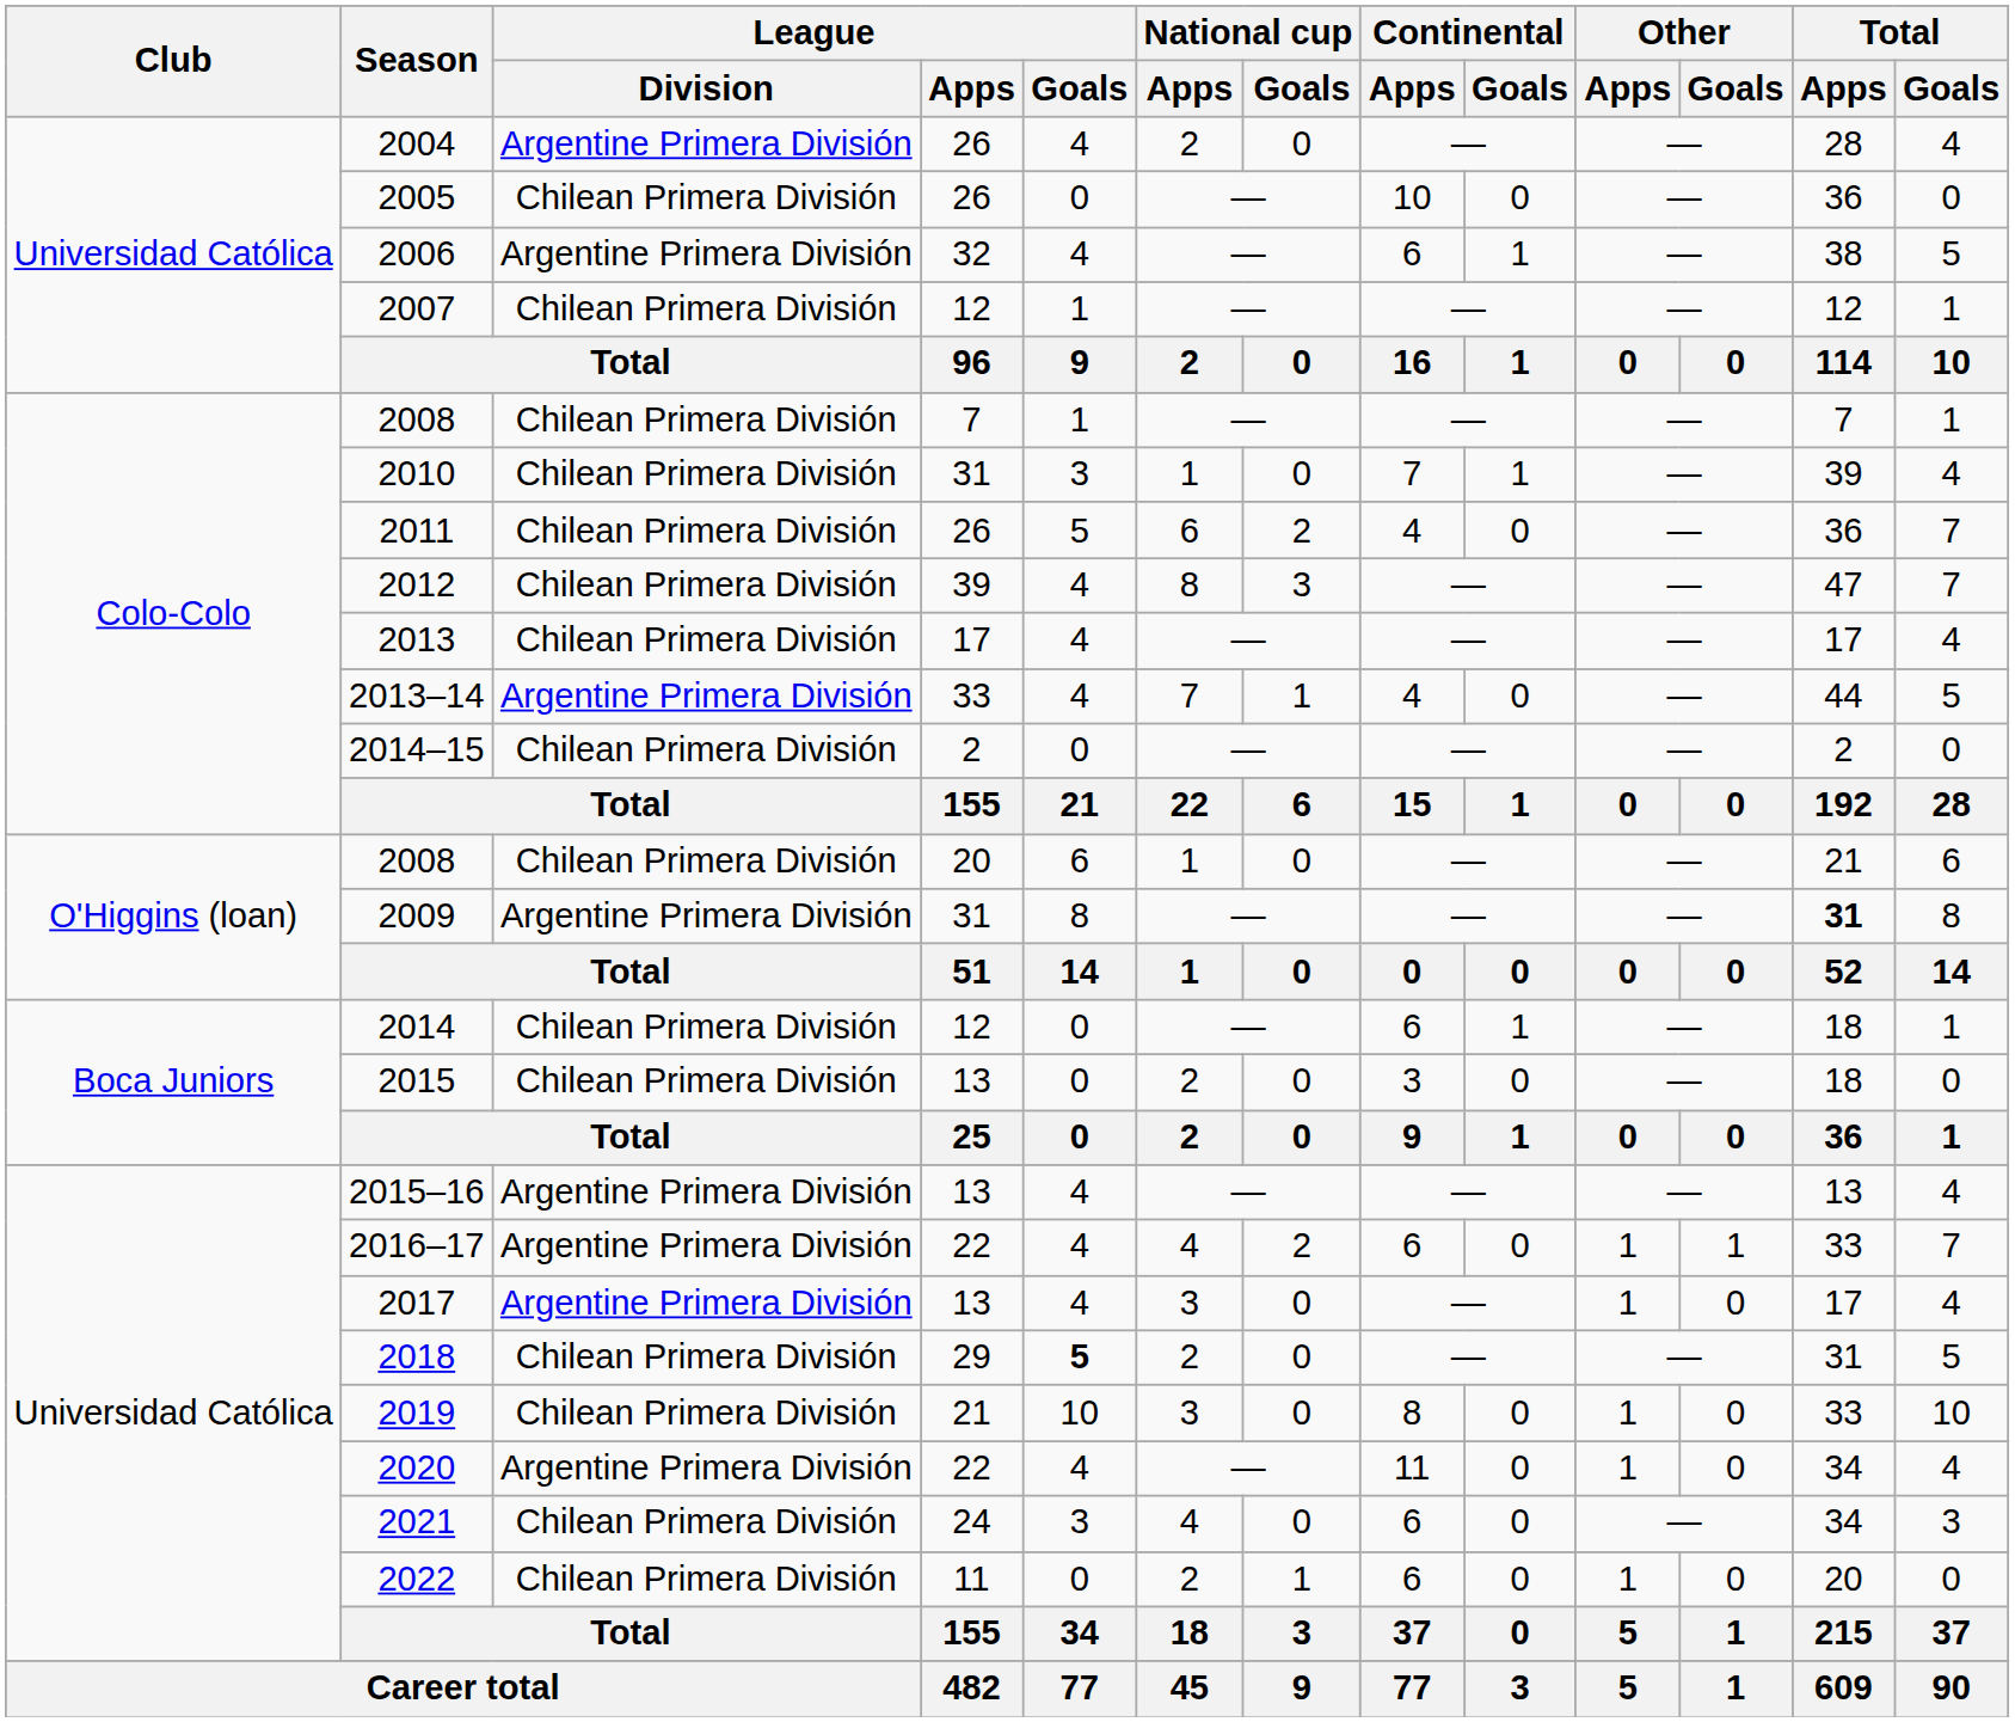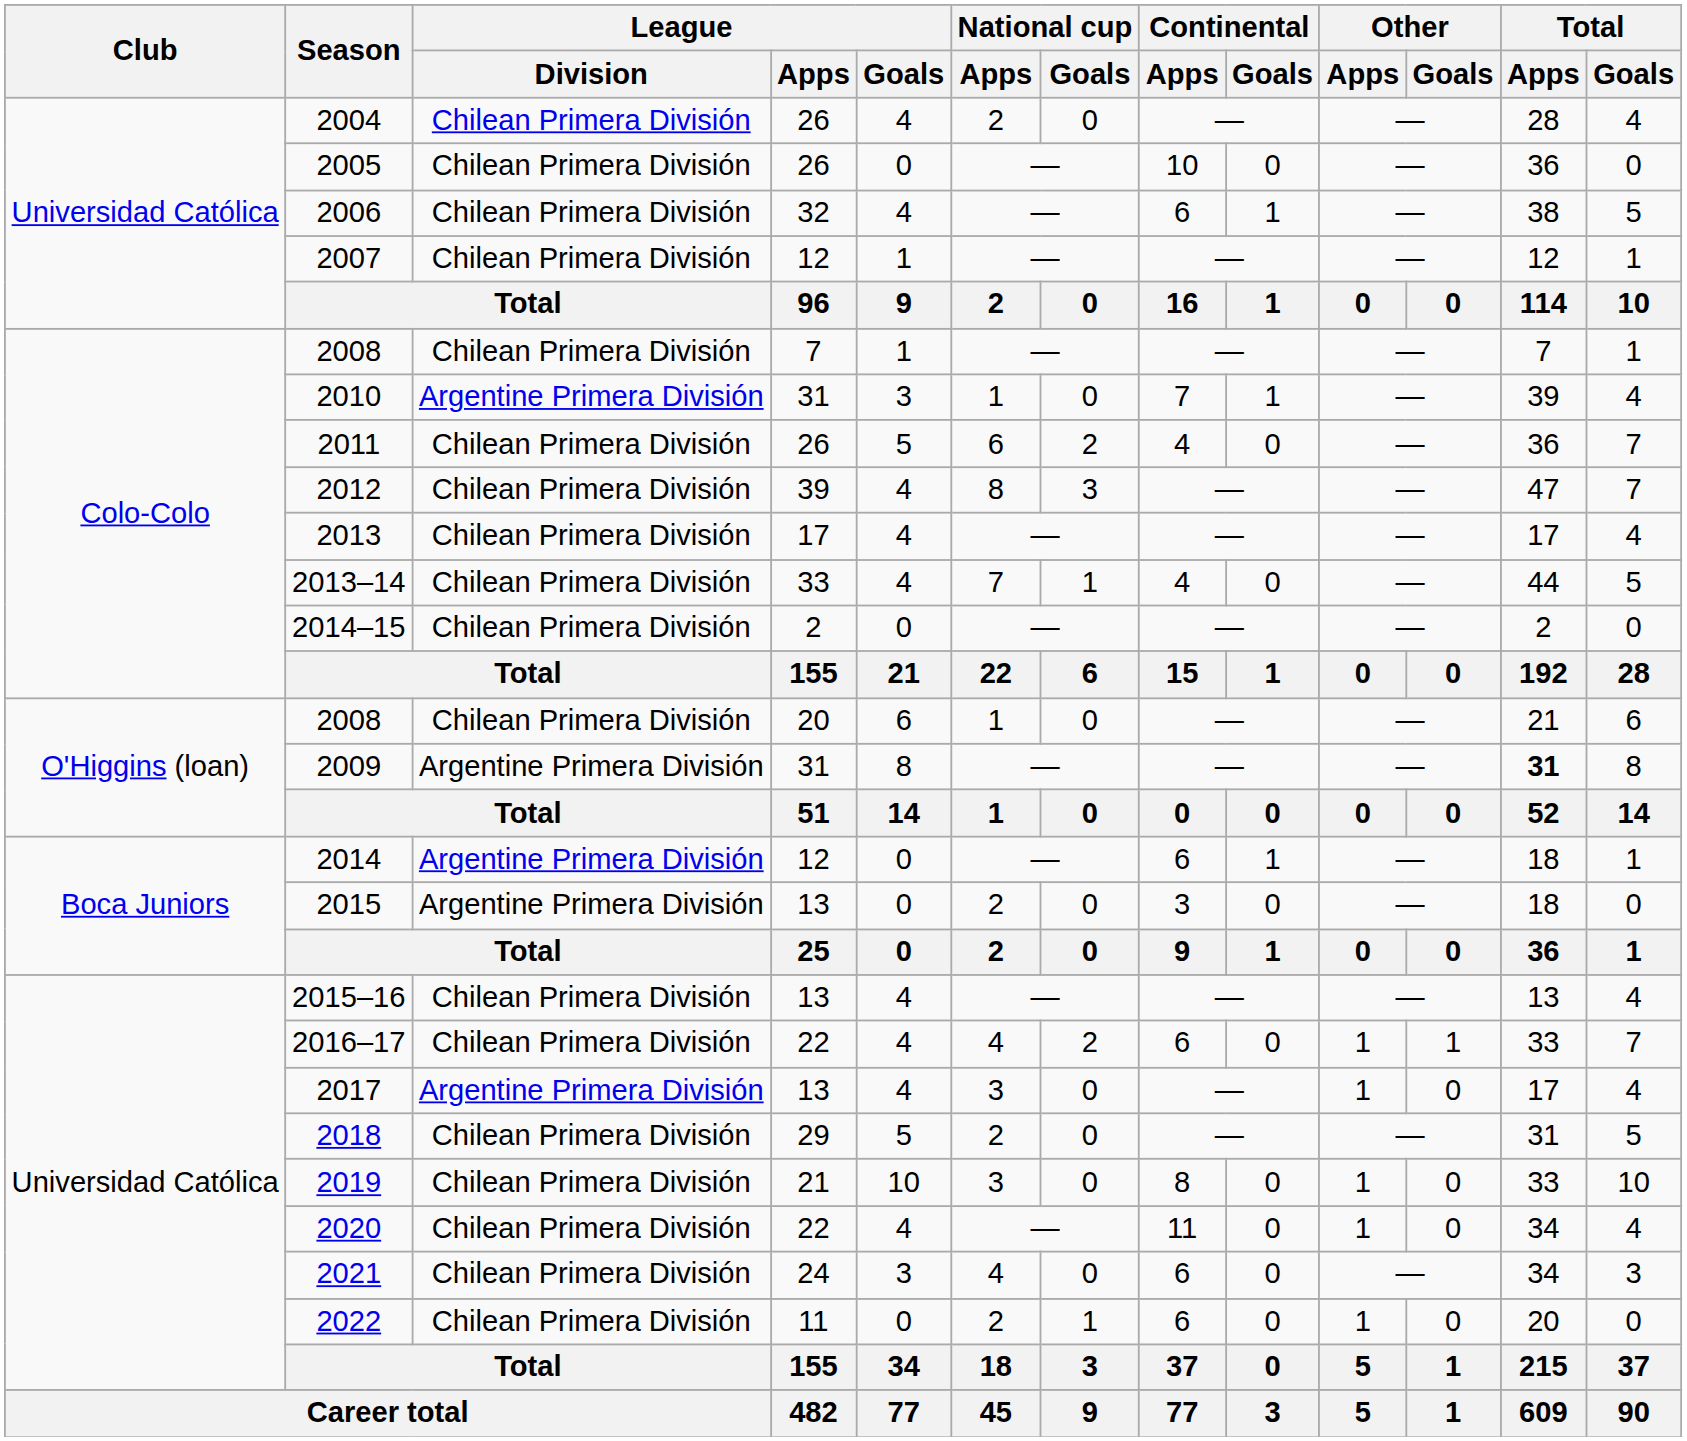2004 | League / Division: Argentine Primera División -> Chilean Primera División
2006 | League / Division: Argentine Primera División -> Chilean Primera División
2010 | League / Division: Chilean Primera División -> Argentine Primera División
2013–14 | League / Division: Argentine Primera División -> Chilean Primera División
2014 | League / Division: Chilean Primera División -> Argentine Primera División
2015 | League / Division: Chilean Primera División -> Argentine Primera División
2015–16 | League / Division: Argentine Primera División -> Chilean Primera División
2016–17 | League / Division: Argentine Primera División -> Chilean Primera División
2018 | League / Goals: bold -> normal
2020 | League / Division: Argentine Primera División -> Chilean Primera División
